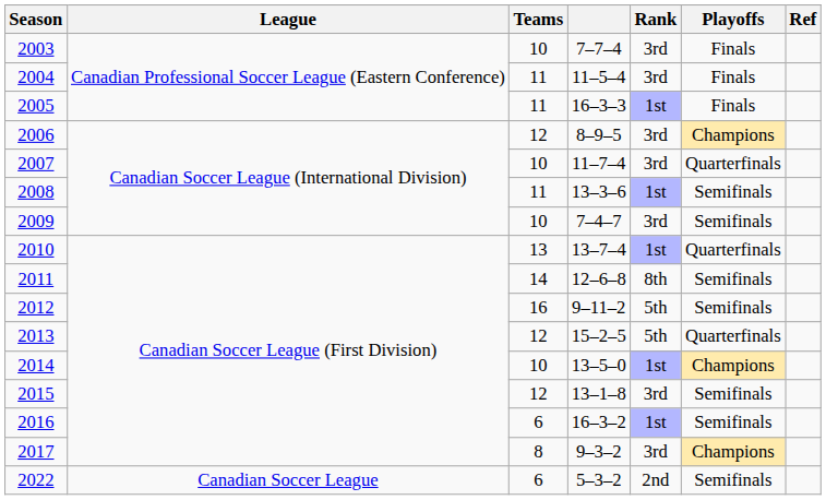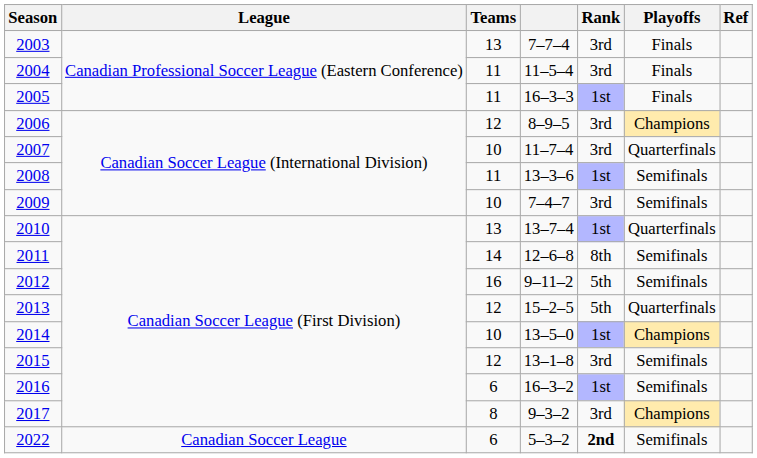2003 | Teams: 10 -> 13
2022 | Rank: normal -> bold
